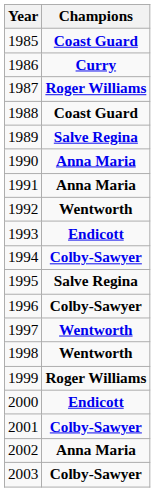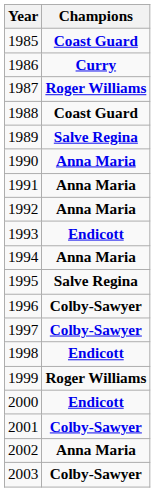1992 | Champions: Wentworth -> Anna Maria
1994 | Champions: Colby-Sawyer -> Anna Maria
1997 | Champions: Wentworth -> Colby-Sawyer
1998 | Champions: Wentworth -> Endicott
